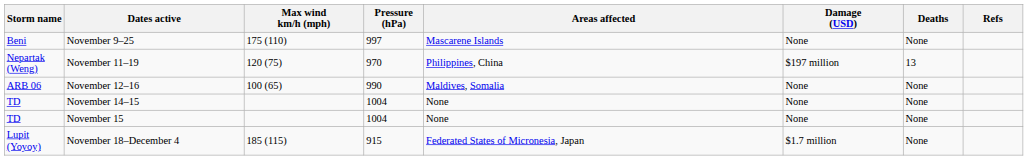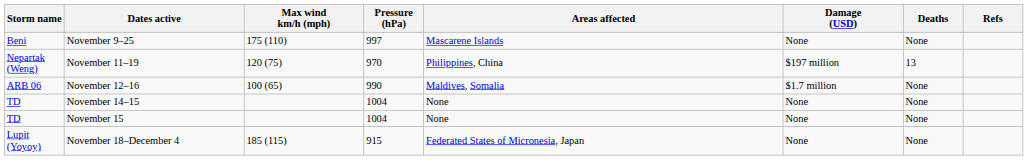November 12–16 | Damage (USD): None -> $1.7 million
November 18–December 4 | Damage (USD): $1.7 million -> None
